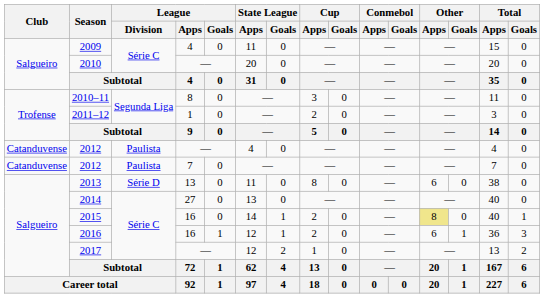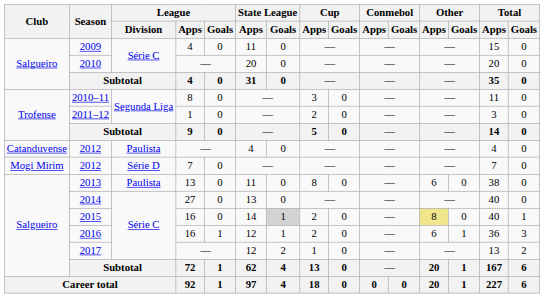2012 / 7 | Club: Catanduvense -> Mogi Mirim
2012 / 7 | League / Division: Paulista -> Série D
2013 | League / Division: Série D -> Paulista
2015 | State League / Goals: no background -> lightgrey background
